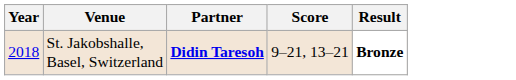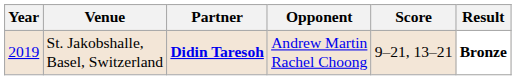+ column: Opponent | Andrew Martin Rachel Choong
St. Jakobshalle, Basel, Switzerland | Year: 2018 -> 2019
